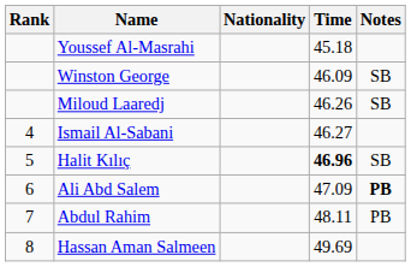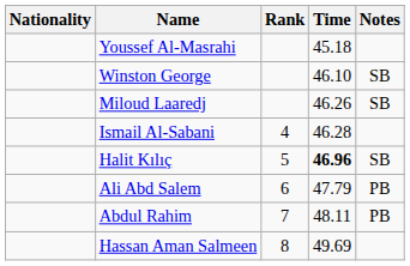columns swapped: Rank <-> Nationality
Winston George | Time: 46.09 -> 46.10
Ismail Al-Sabani | Time: 46.27 -> 46.28
Ali Abd Salem | Time: 47.09 -> 47.79
Ali Abd Salem | Notes: bold -> normal
